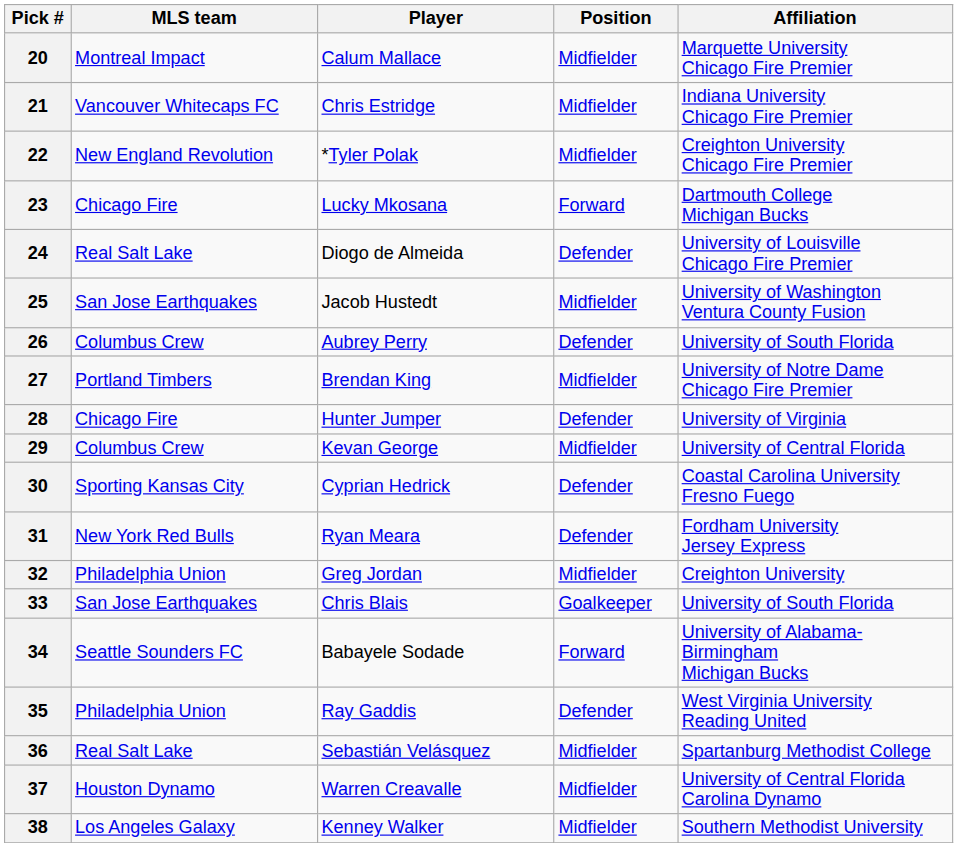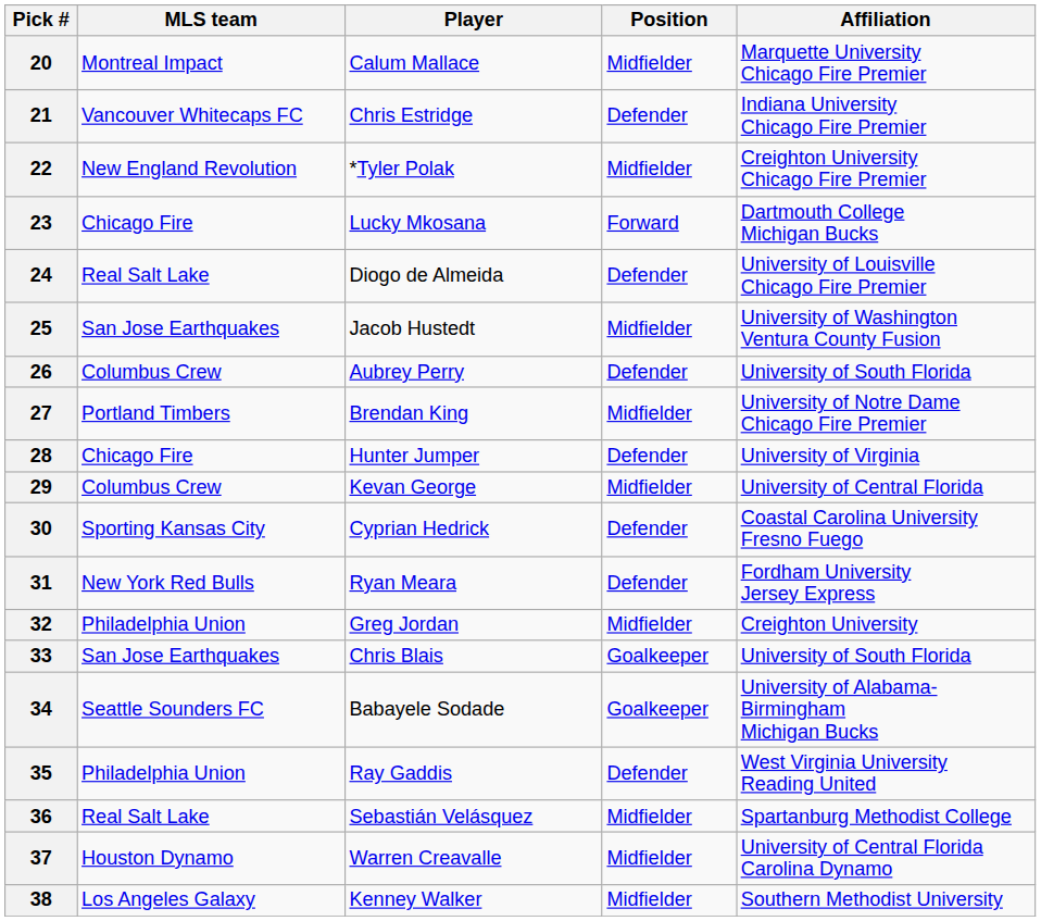21 | Position: Midfielder -> Defender
34 | Position: Forward -> Goalkeeper
